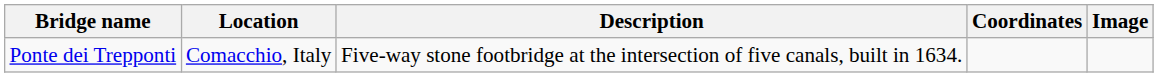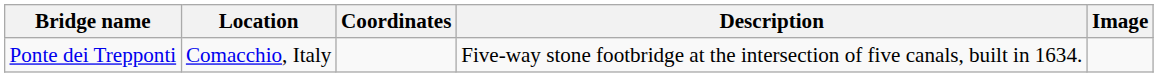columns swapped: Coordinates <-> Description
